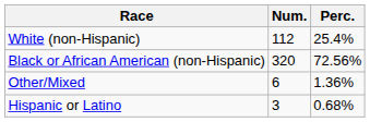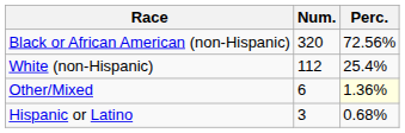rows swapped: White (non-Hispanic) <-> Black or African American (non-Hispanic)
Other/Mixed | Perc.: no background -> lightyellow background
